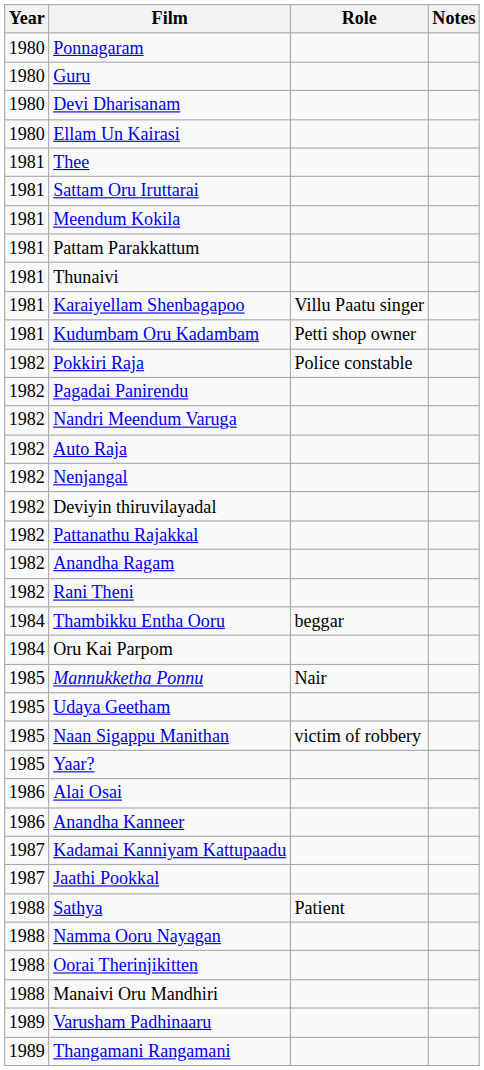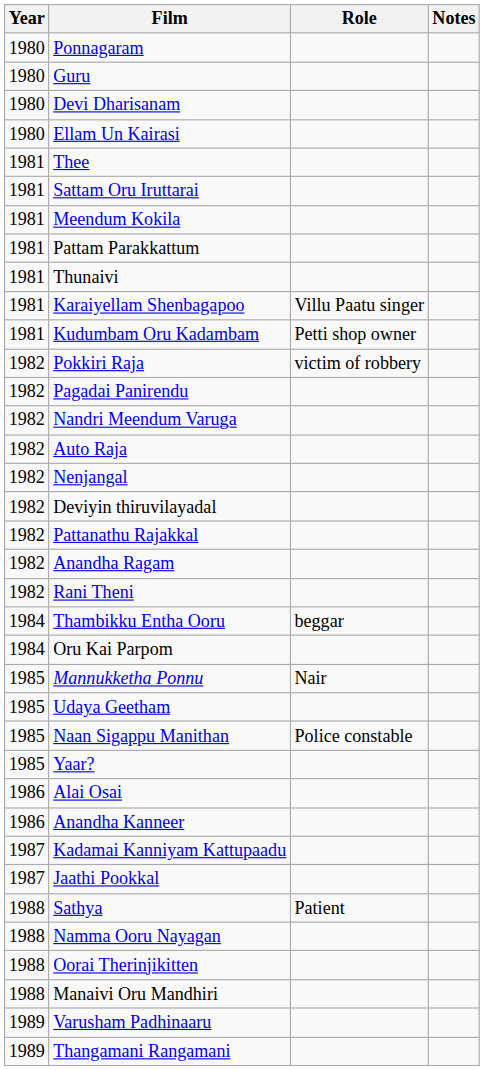Pokkiri Raja | Role: Police constable -> victim of robbery
Naan Sigappu Manithan | Role: victim of robbery -> Police constable
